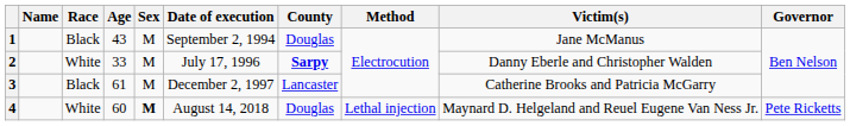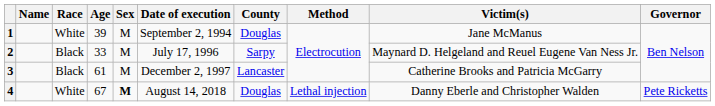1 | Race: Black -> White
1 | Age: 43 -> 39
2 | Race: White -> Black
2 | County: bold -> normal
2 | Victim(s): Danny Eberle and Christopher Walden -> Maynard D. Helgeland and Reuel Eugene Van Ness Jr.
4 | Age: 60 -> 67
4 | Victim(s): Maynard D. Helgeland and Reuel Eugene Van Ness Jr. -> Danny Eberle and Christopher Walden
